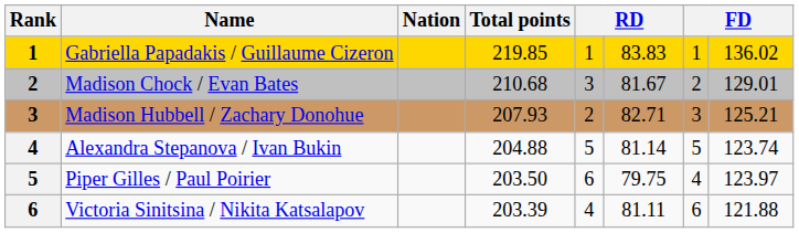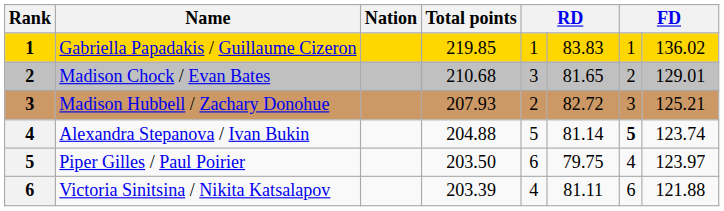Madison Chock / Evan Bates | column 6: 81.67 -> 81.65
Madison Hubbell / Zachary Donohue | column 6: 82.71 -> 82.72
Alexandra Stepanova / Ivan Bukin | column 7: normal -> bold
